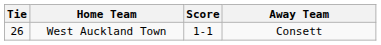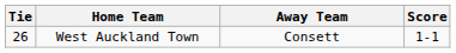columns swapped: Score <-> Away Team
